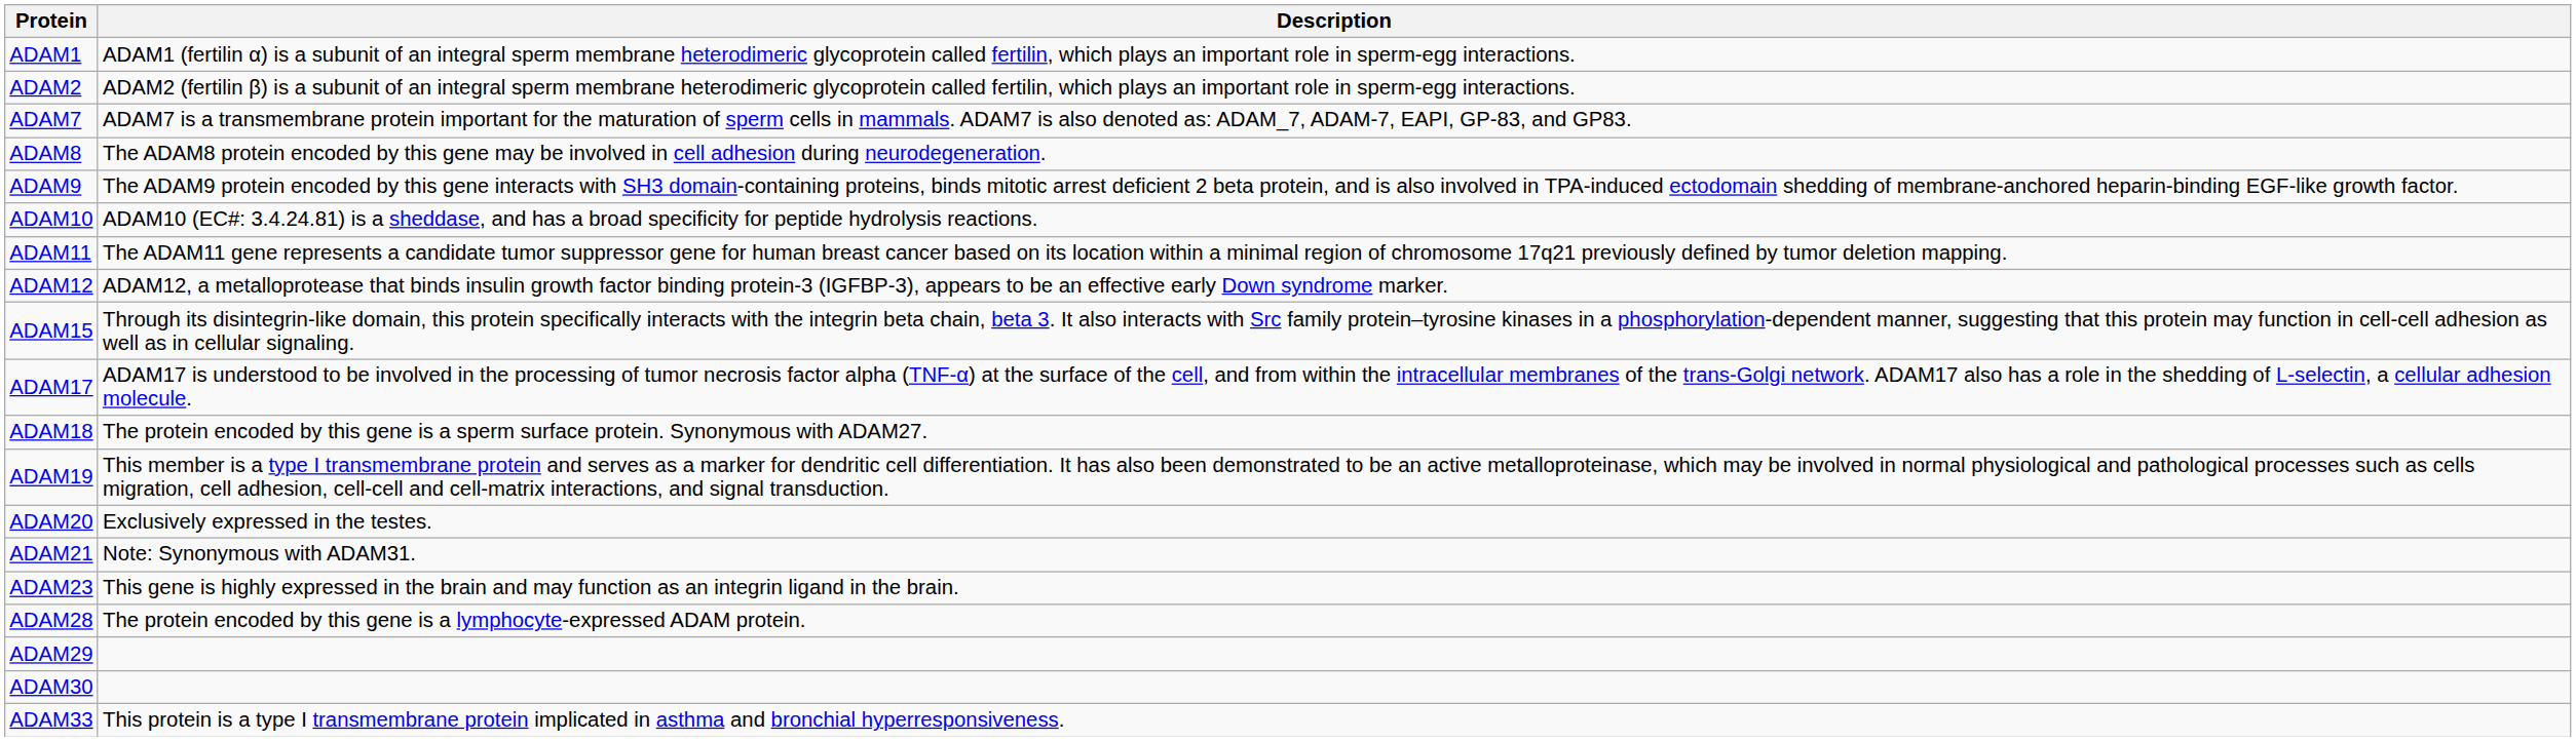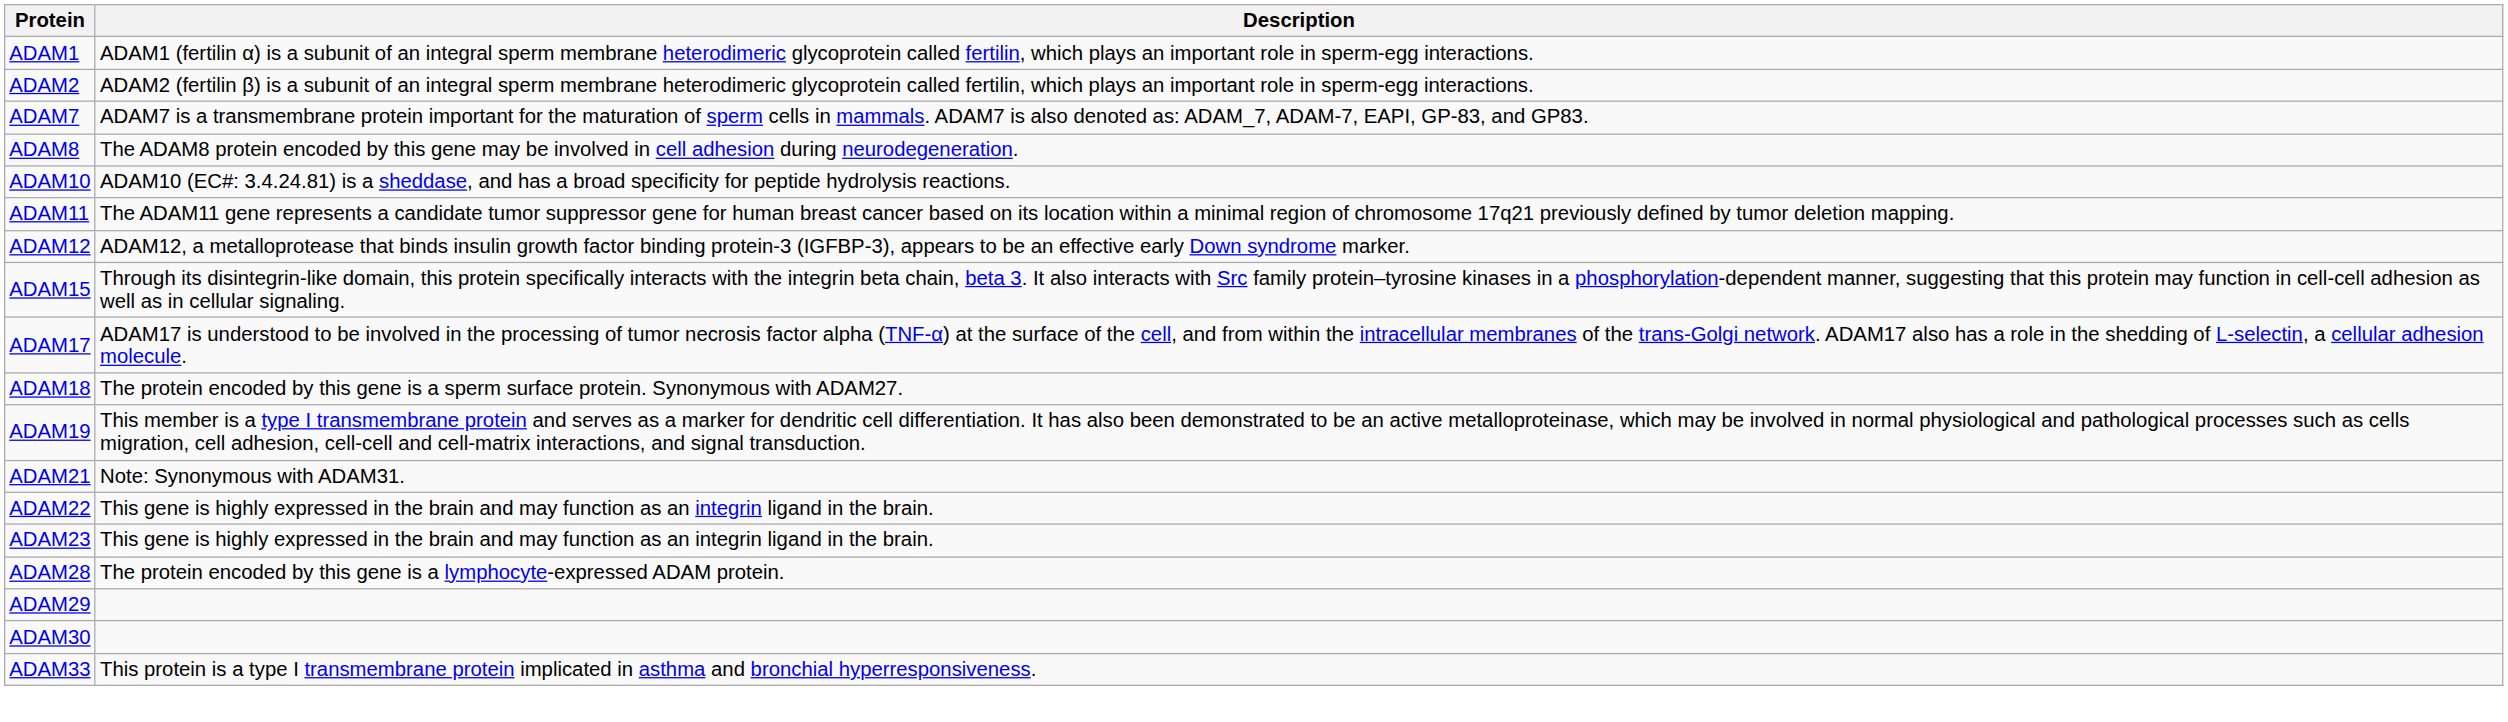- row: ADAM9 | The ADAM9 protein encoded by this gene interacts with SH3 domain-containing proteins, binds mitotic arrest deficient 2 beta protein, and is also involved in TPA-induced ectodomain shedding of membrane-anchored heparin-binding EGF-like growth factor.
- row: ADAM20 | Exclusively expressed in the testes.
+ row: ADAM22 | This gene is highly expressed in the brain and may function as an integrin ligand in the brain.
